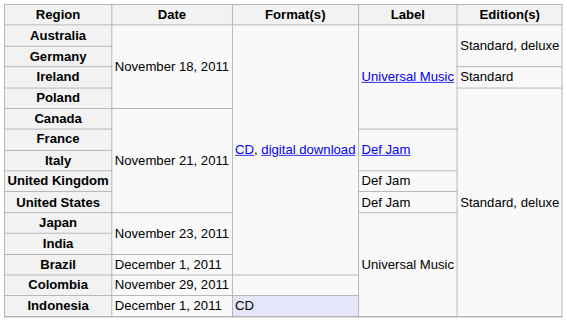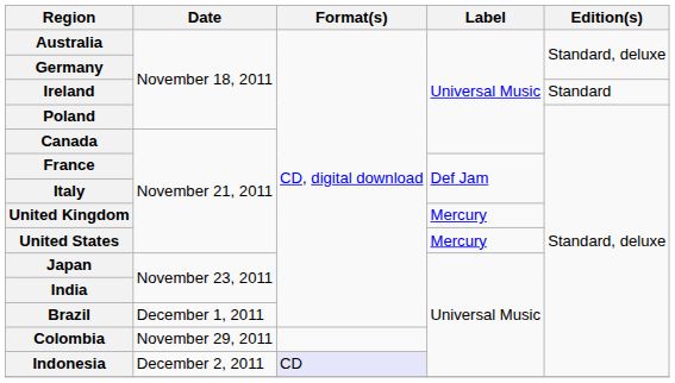United Kingdom | Label: Def Jam -> Mercury
United States | Label: Def Jam -> Mercury
Indonesia | Date: December 1, 2011 -> December 2, 2011
